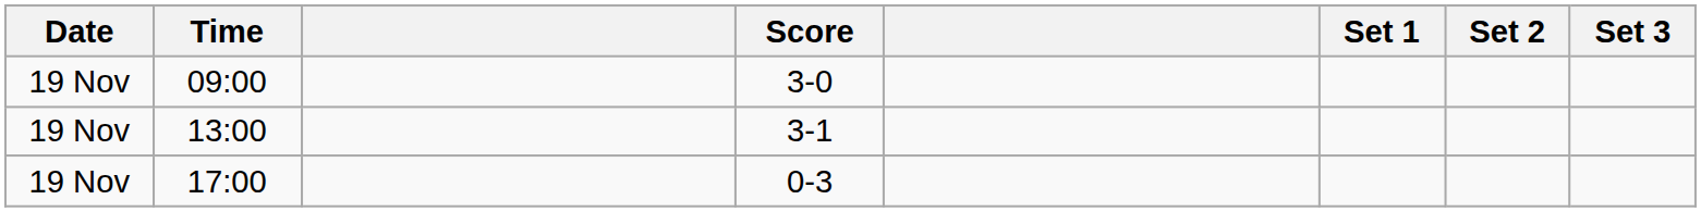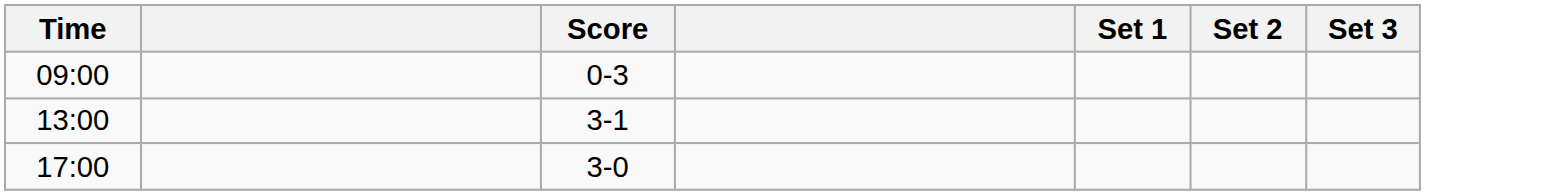- column: Date | 19 Nov | 19 Nov | 19 Nov
09:00 | Score: 3-0 -> 0-3
17:00 | Score: 0-3 -> 3-0
